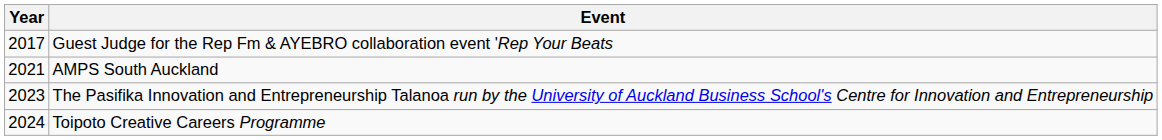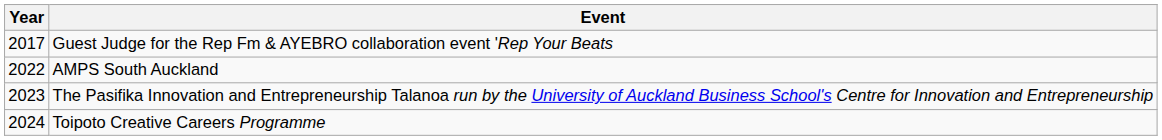AMPS South Auckland | Year: 2021 -> 2022
